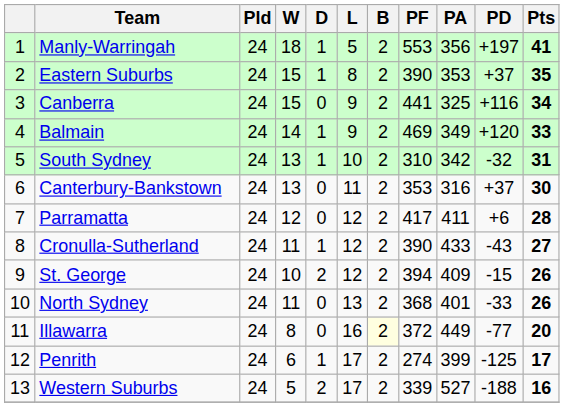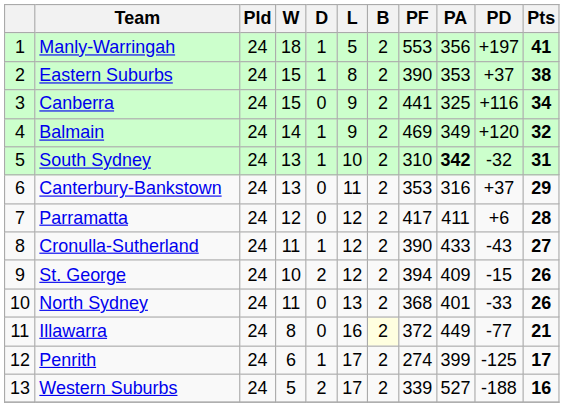Eastern Suburbs | Pts: 35 -> 38
Balmain | Pts: 33 -> 32
South Sydney | PA: normal -> bold
Canterbury-Bankstown | Pts: 30 -> 29
Illawarra | Pts: 20 -> 21
